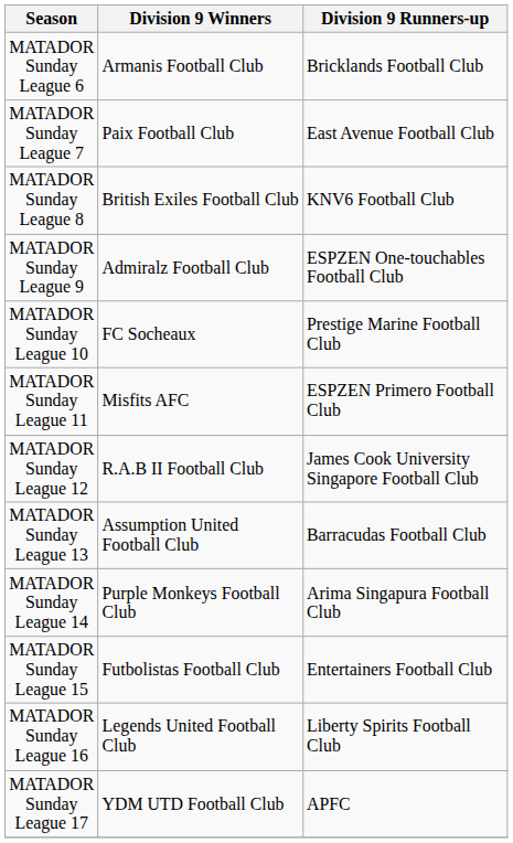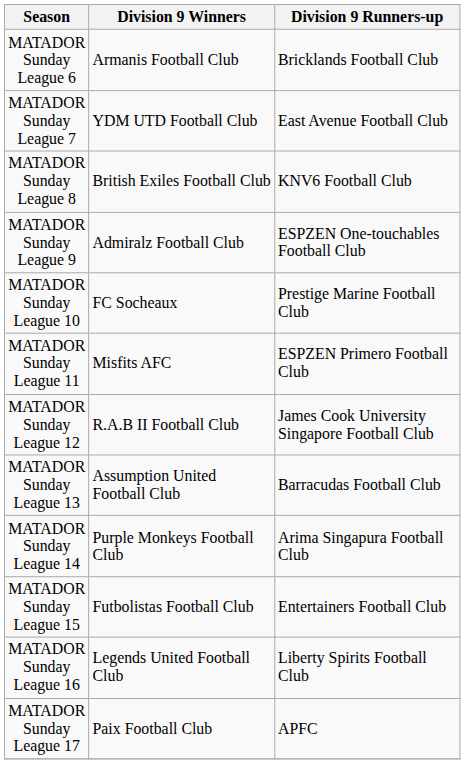MATADOR Sunday League 7 | Division 9 Winners: Paix Football Club -> YDM UTD Football Club
MATADOR Sunday League 17 | Division 9 Winners: YDM UTD Football Club -> Paix Football Club
